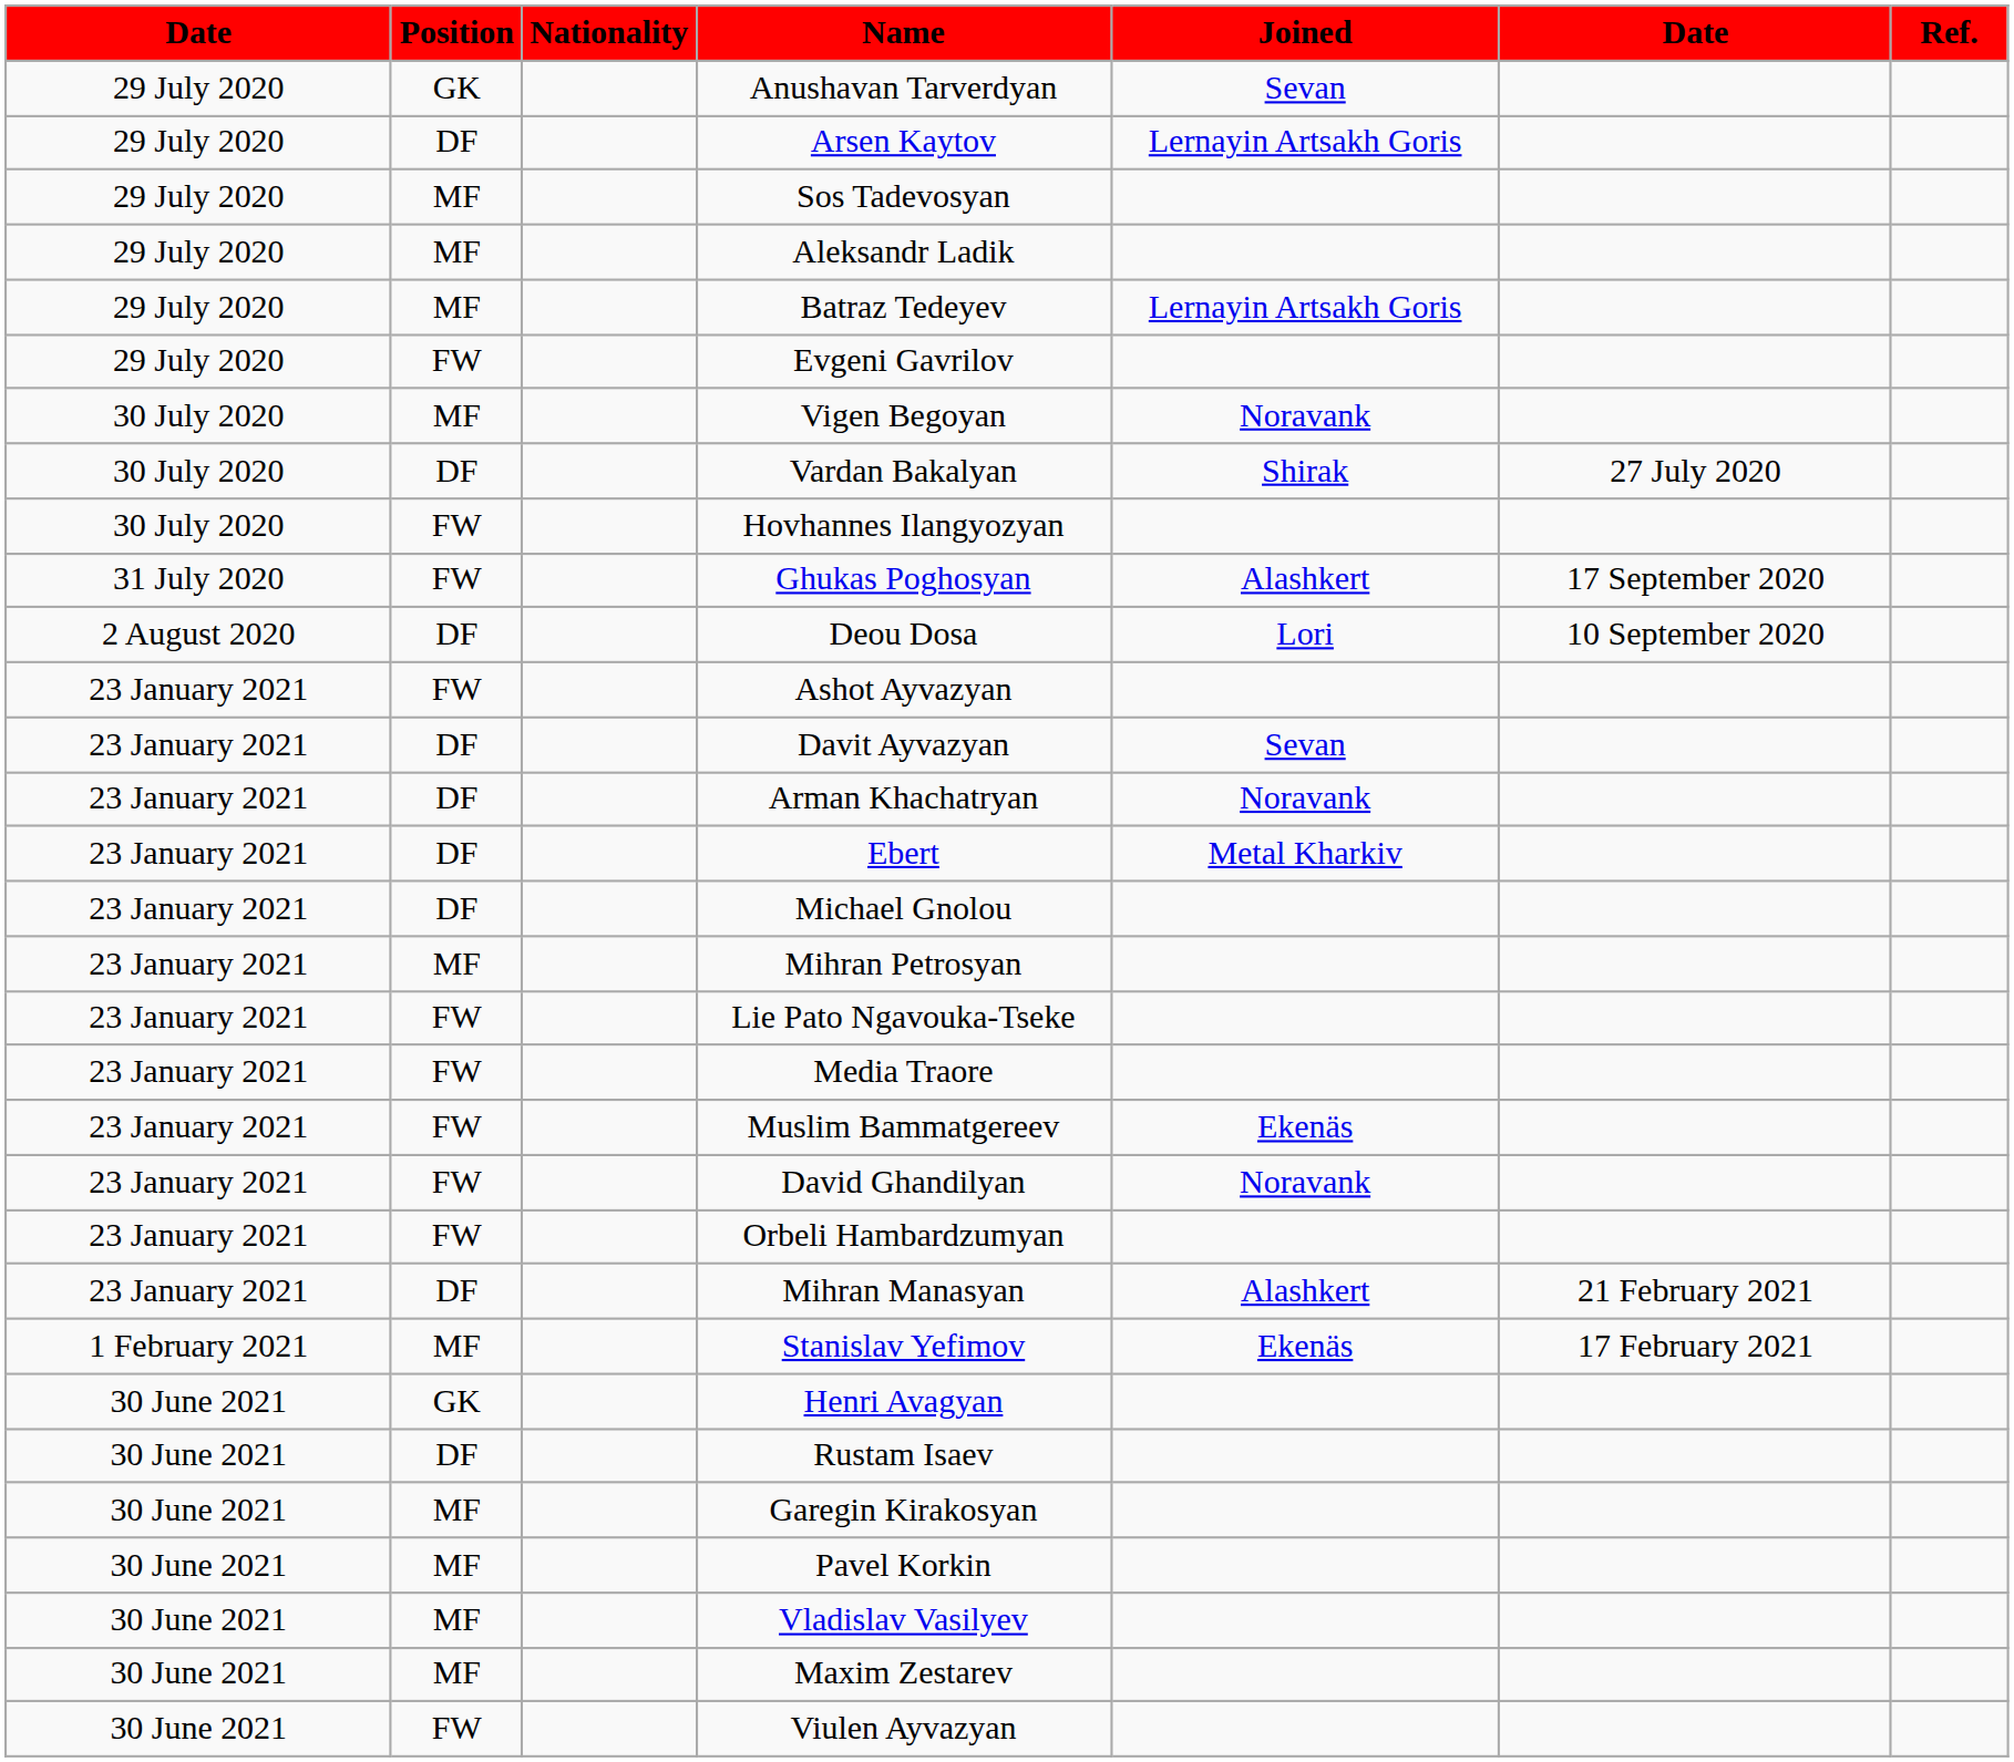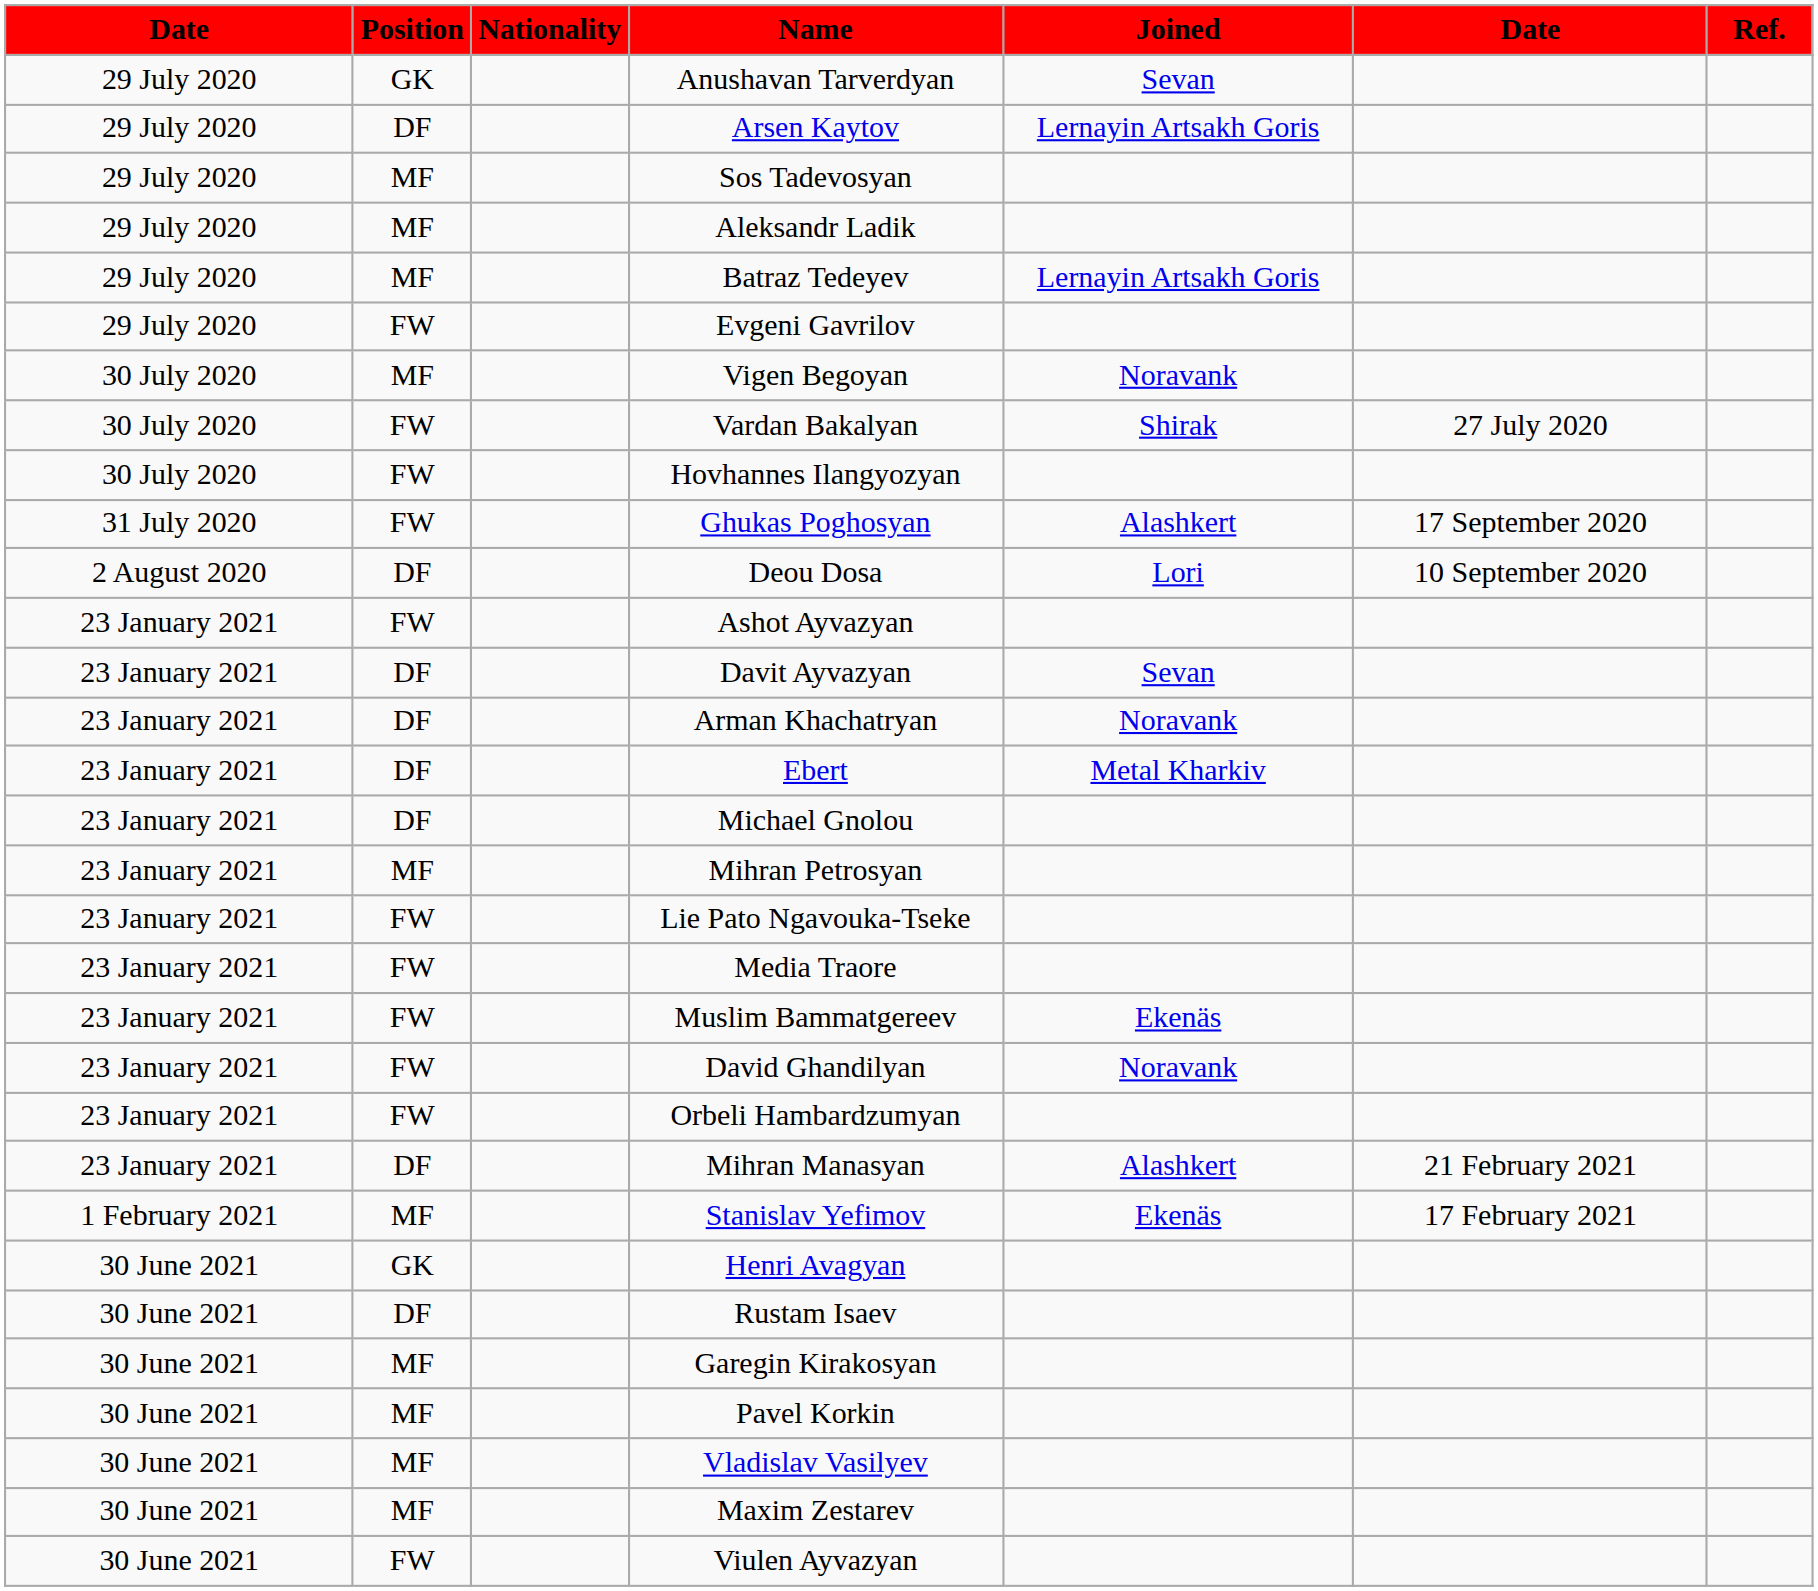Vardan Bakalyan | Position: DF -> FW
